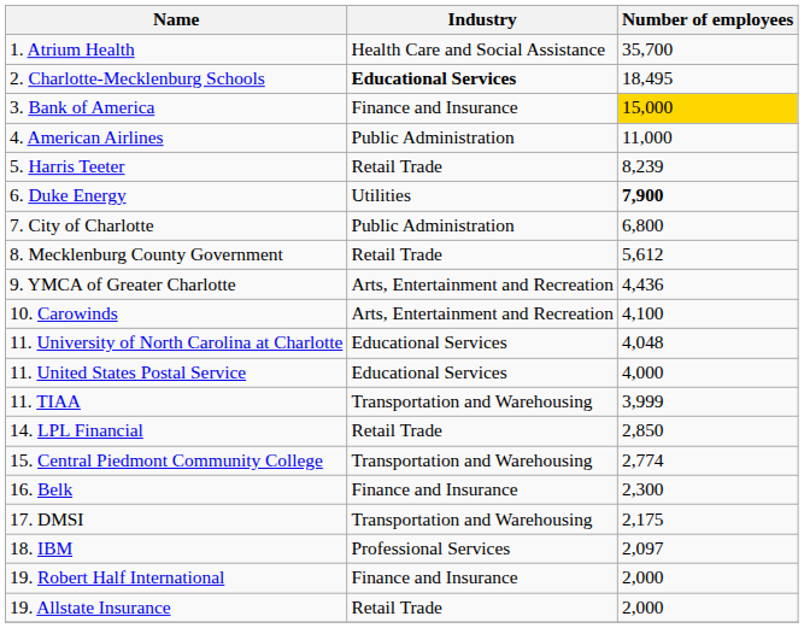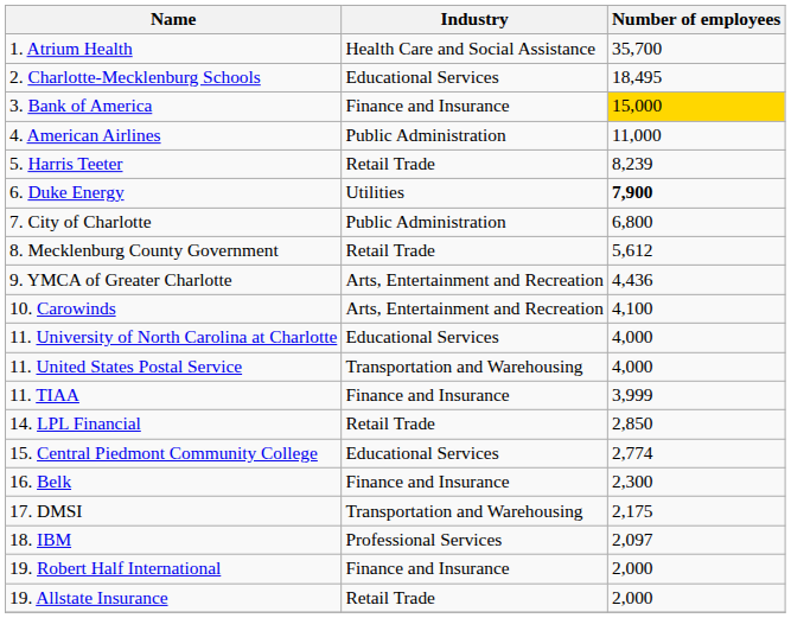2. Charlotte-Mecklenburg Schools | Industry: bold -> normal
11. University of North Carolina at Charlotte | Number of employees: 4,048 -> 4,000
11. United States Postal Service | Industry: Educational Services -> Transportation and Warehousing
11. TIAA | Industry: Transportation and Warehousing -> Finance and Insurance
15. Central Piedmont Community College | Industry: Transportation and Warehousing -> Educational Services
